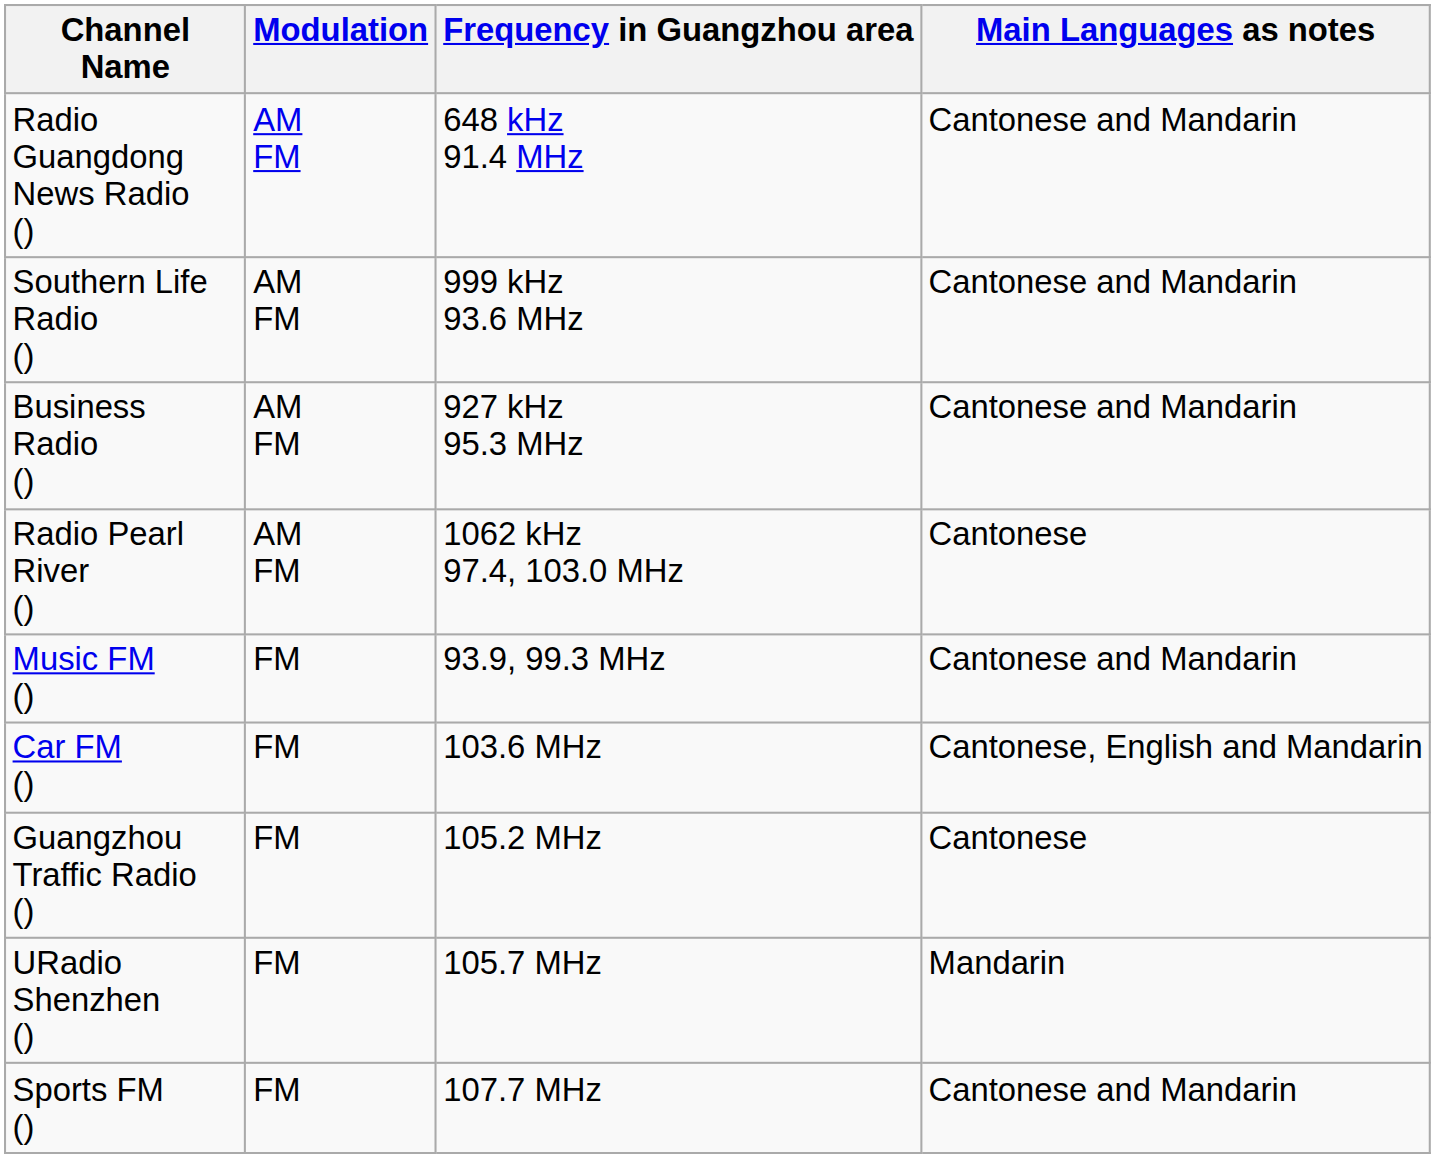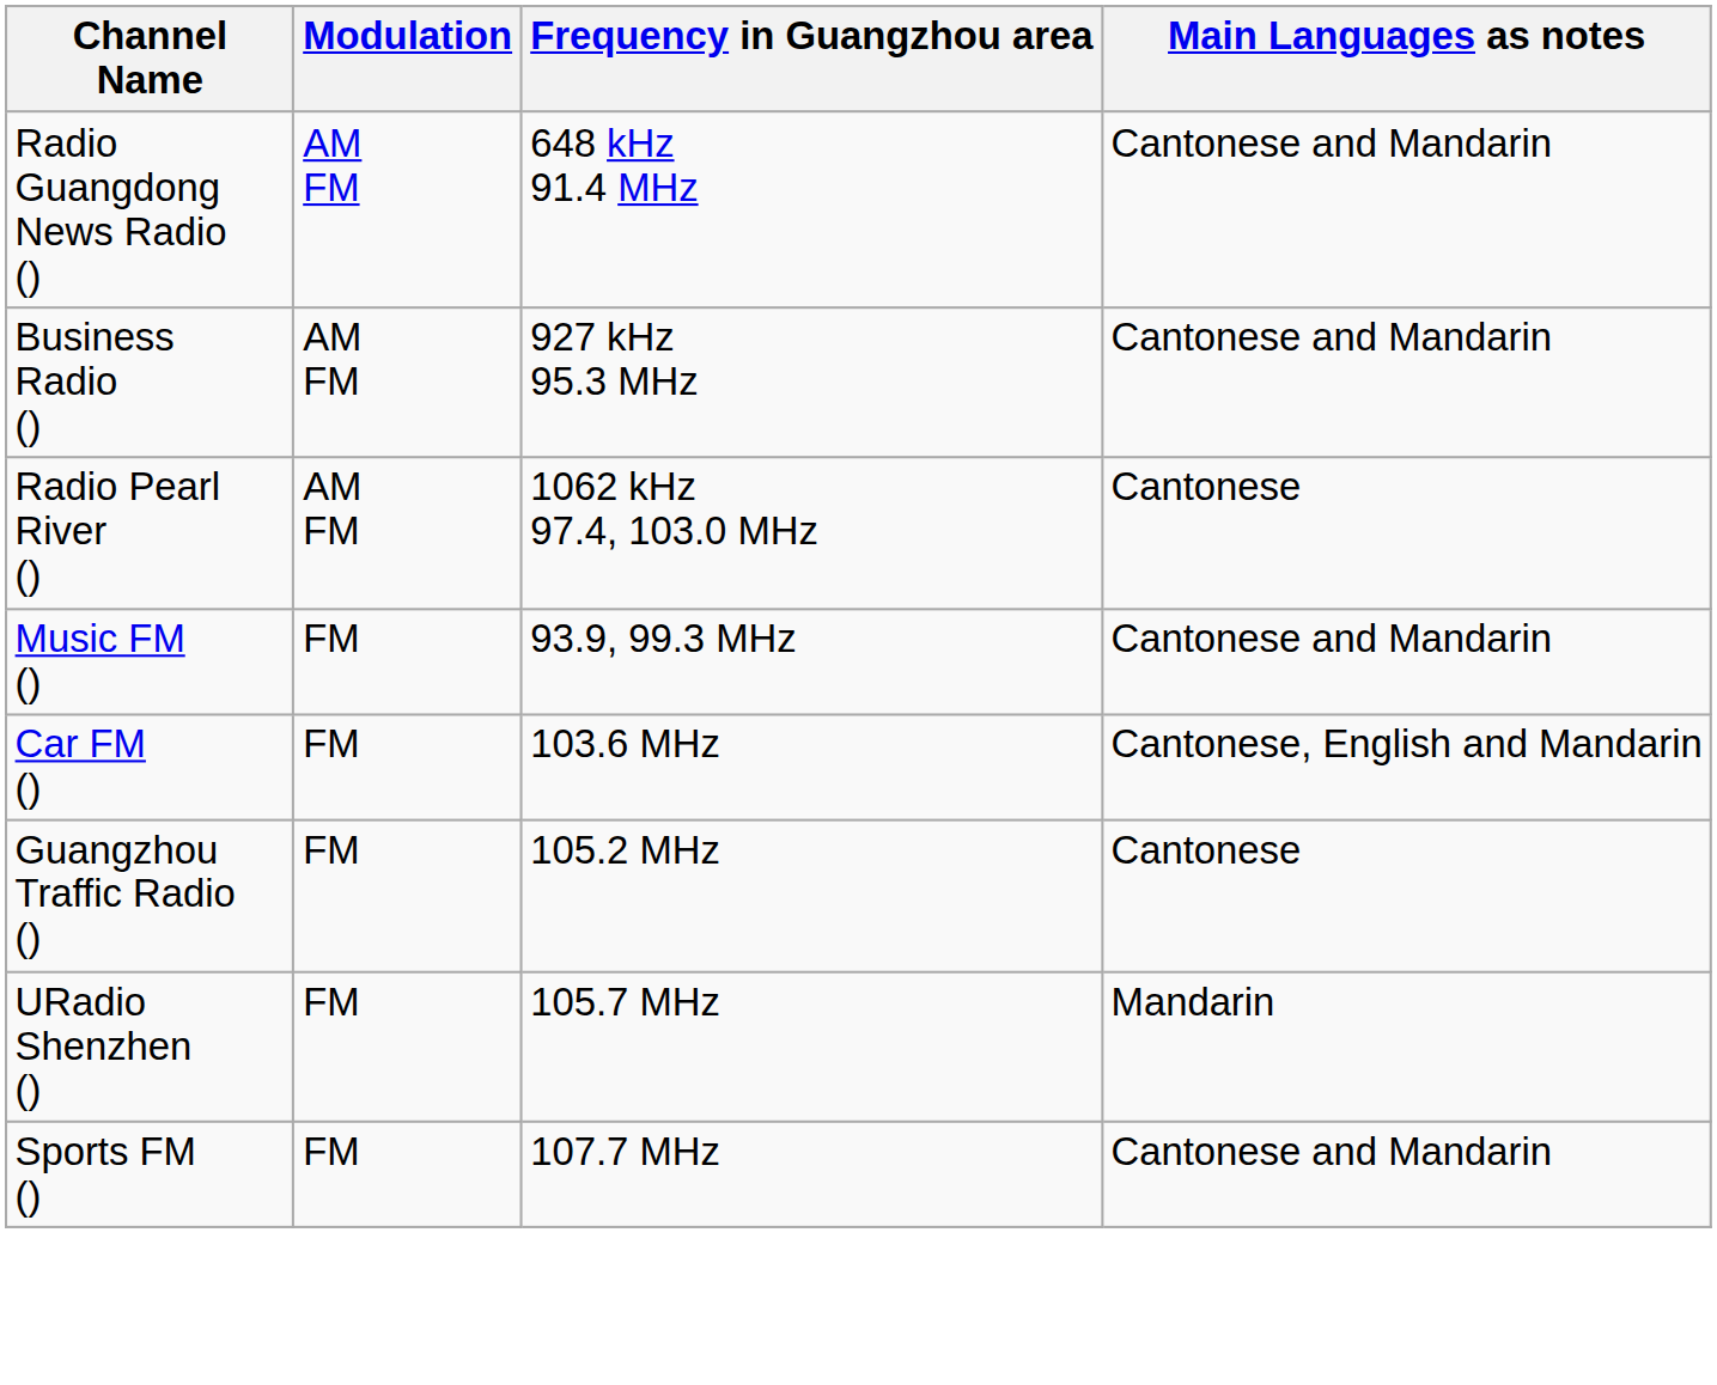- row: Southern Life Radio () | AM FM | 999 kHz 93.6 MHz | Cantonese and Mandarin
